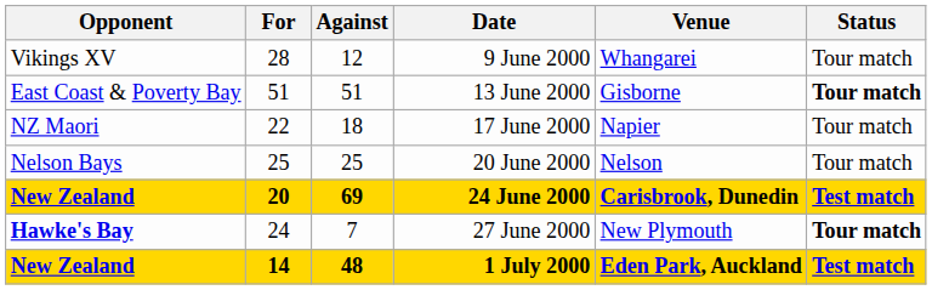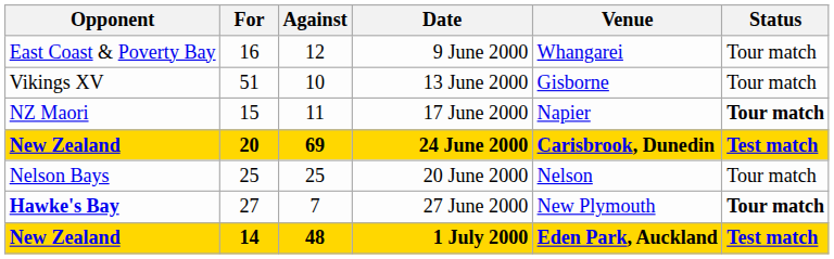9 June 2000 | Opponent: Vikings XV -> East Coast & Poverty Bay
9 June 2000 | For: 28 -> 16
13 June 2000 | Opponent: East Coast & Poverty Bay -> Vikings XV
13 June 2000 | Against: 51 -> 10
13 June 2000 | Status: bold -> normal
17 June 2000 | For: 22 -> 15
17 June 2000 | Against: 18 -> 11
17 June 2000 | Status: normal -> bold
rows swapped: 20 June 2000 <-> 24 June 2000
27 June 2000 | For: 24 -> 27
